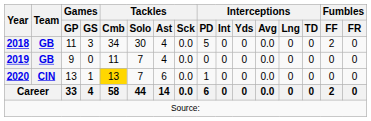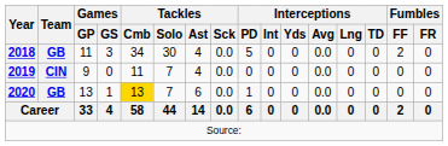2019 | Team: GB -> CIN
2020 | Team: CIN -> GB
